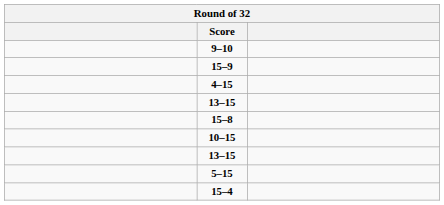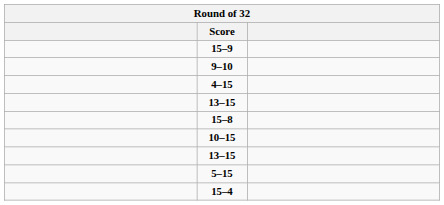rows swapped: 9–10 <-> 15–9
